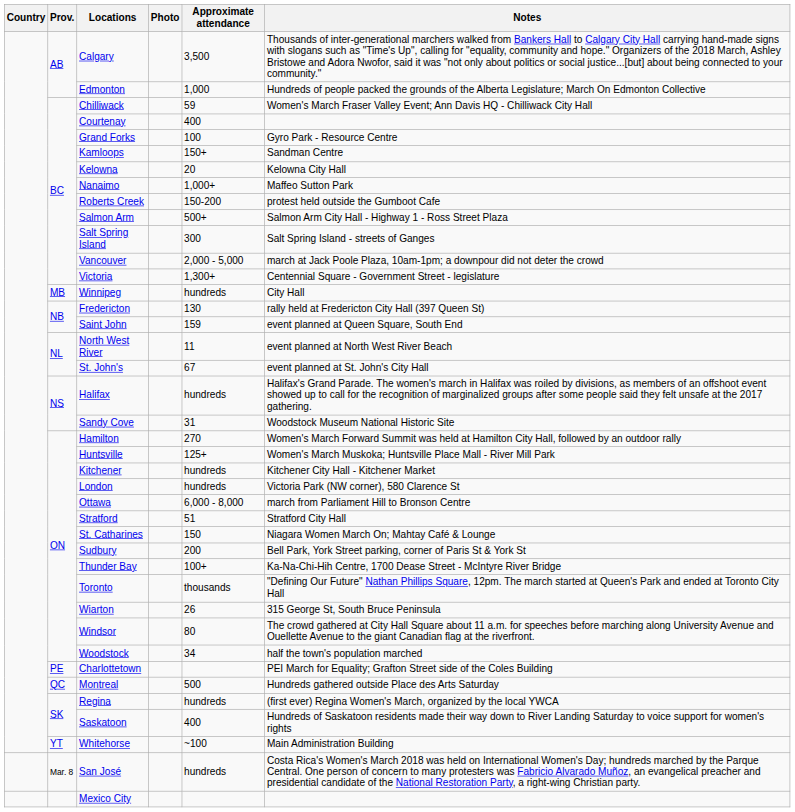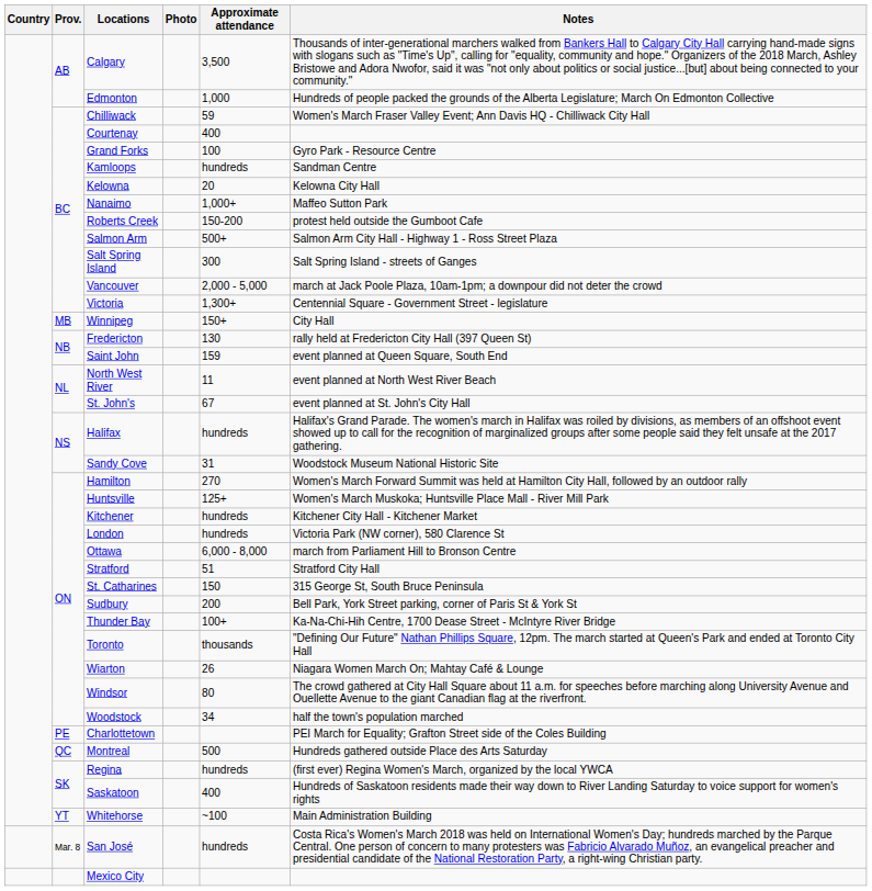Kamloops | Approximate attendance: 150+ -> hundreds
Winnipeg | Approximate attendance: hundreds -> 150+
St. Catharines | Notes: Niagara Women March On; Mahtay Café & Lounge -> 315 George St, South Bruce Peninsula
Wiarton | Notes: 315 George St, South Bruce Peninsula -> Niagara Women March On; Mahtay Café & Lounge
